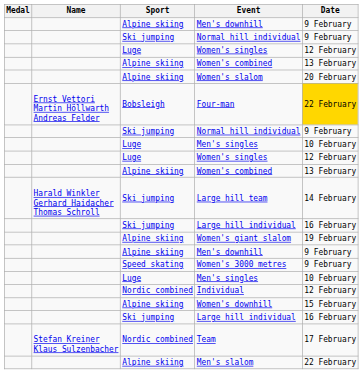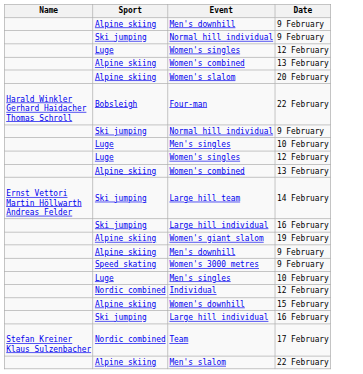- column: Medal
Four-man | Name: Ernst Vettori Martin Höllwarth Andreas Felder -> Harald Winkler Gerhard Haidacher Thomas Schroll
Four-man | Date: gold background -> no background
Large hill team | Name: Harald Winkler Gerhard Haidacher Thomas Schroll -> Ernst Vettori Martin Höllwarth Andreas Felder
